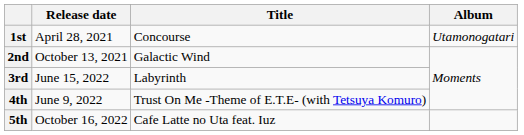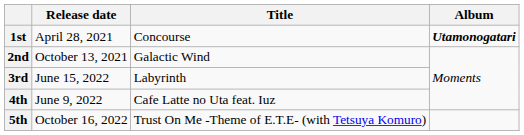1st | Album: normal -> bold
4th | Title: Trust On Me -Theme of E.T.E- (with Tetsuya Komuro) -> Cafe Latte no Uta feat. Iuz
5th | Title: Cafe Latte no Uta feat. Iuz -> Trust On Me -Theme of E.T.E- (with Tetsuya Komuro)
